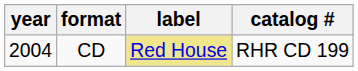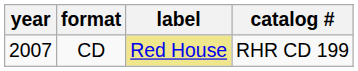CD | year: 2004 -> 2007
